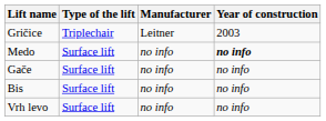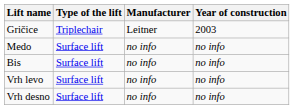Medo | Year of construction: bold -> normal
- row: Gače | Surface lift | no info | no info
+ row: Vrh desno | Surface lift | no info | no info
